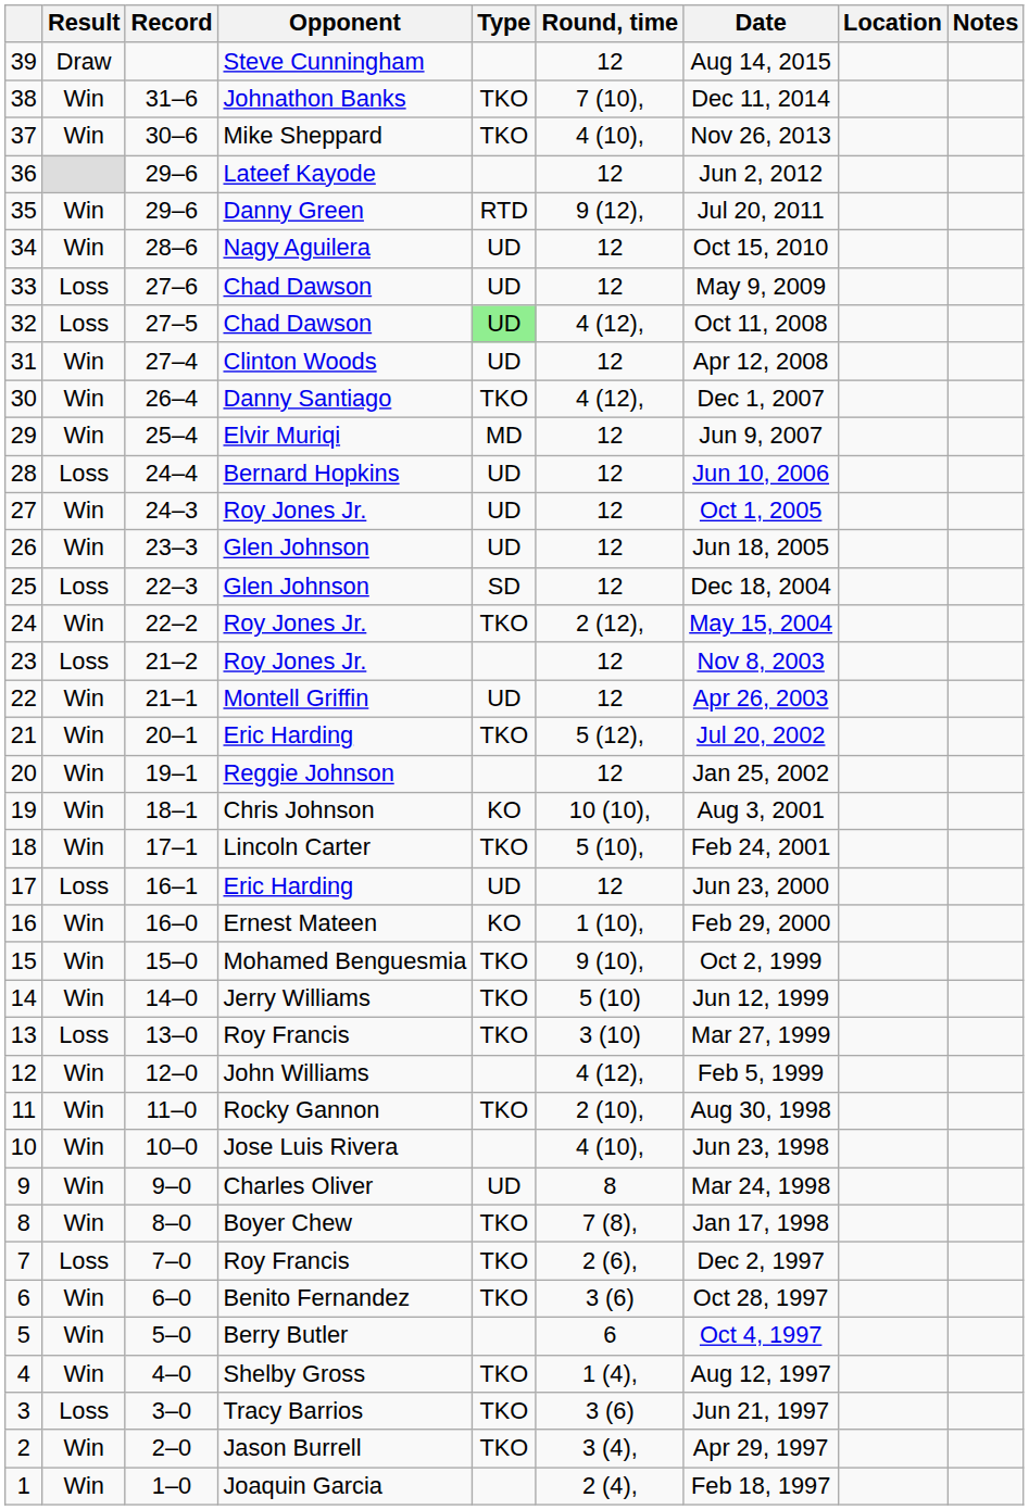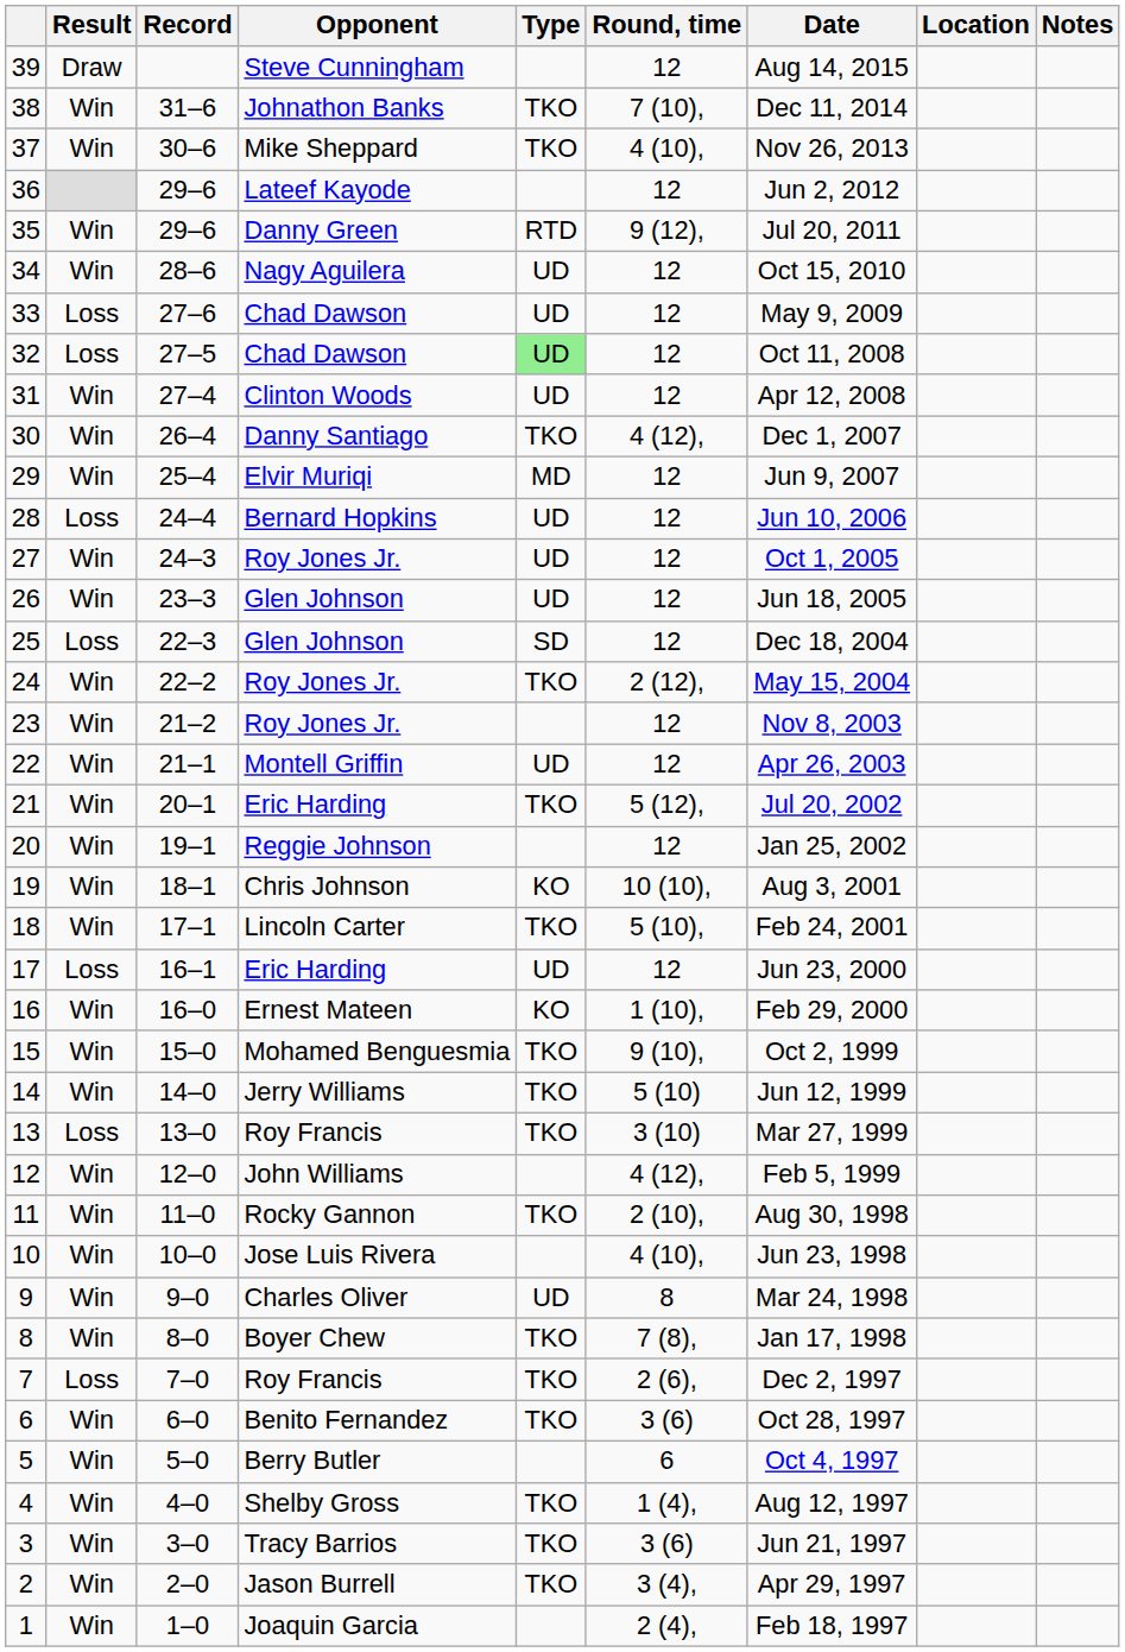32 | Round, time: 4 (12), -> 12
23 | Result: Loss -> Win
3 | Result: Loss -> Win
